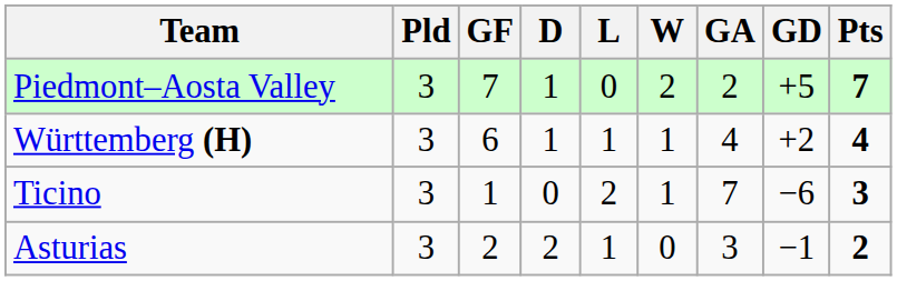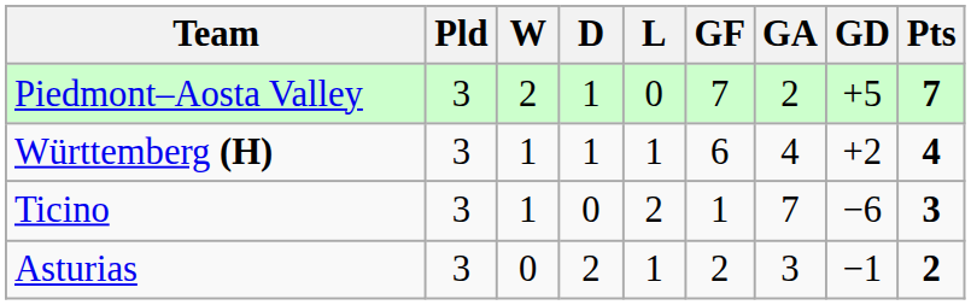columns swapped: W <-> GF
